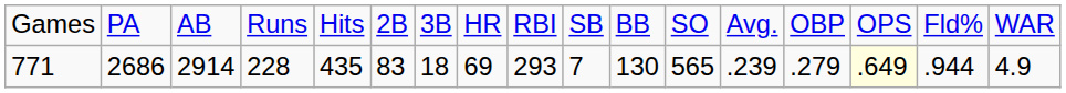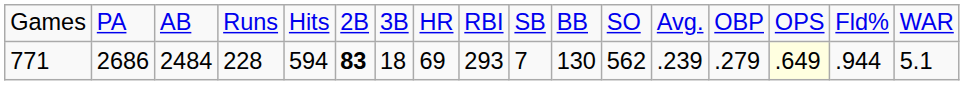771 | column 3: 2914 -> 2484
771 | column 5: 435 -> 594
771 | column 6: normal -> bold
771 | column 12: 565 -> 562
771 | column 17: 4.9 -> 5.1
